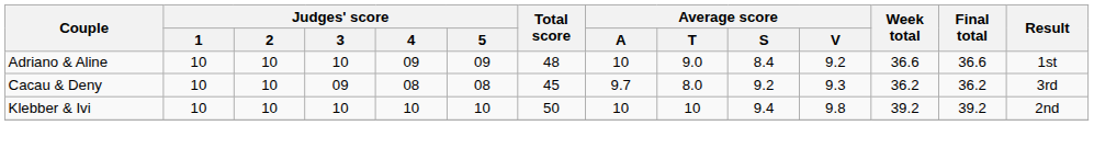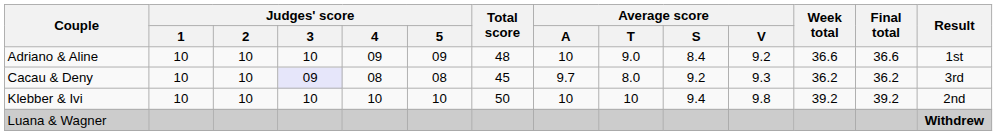Cacau & Deny | Judges' score / 3: no background -> lavender background
+ row: Luana & Wagner | Withdrew
